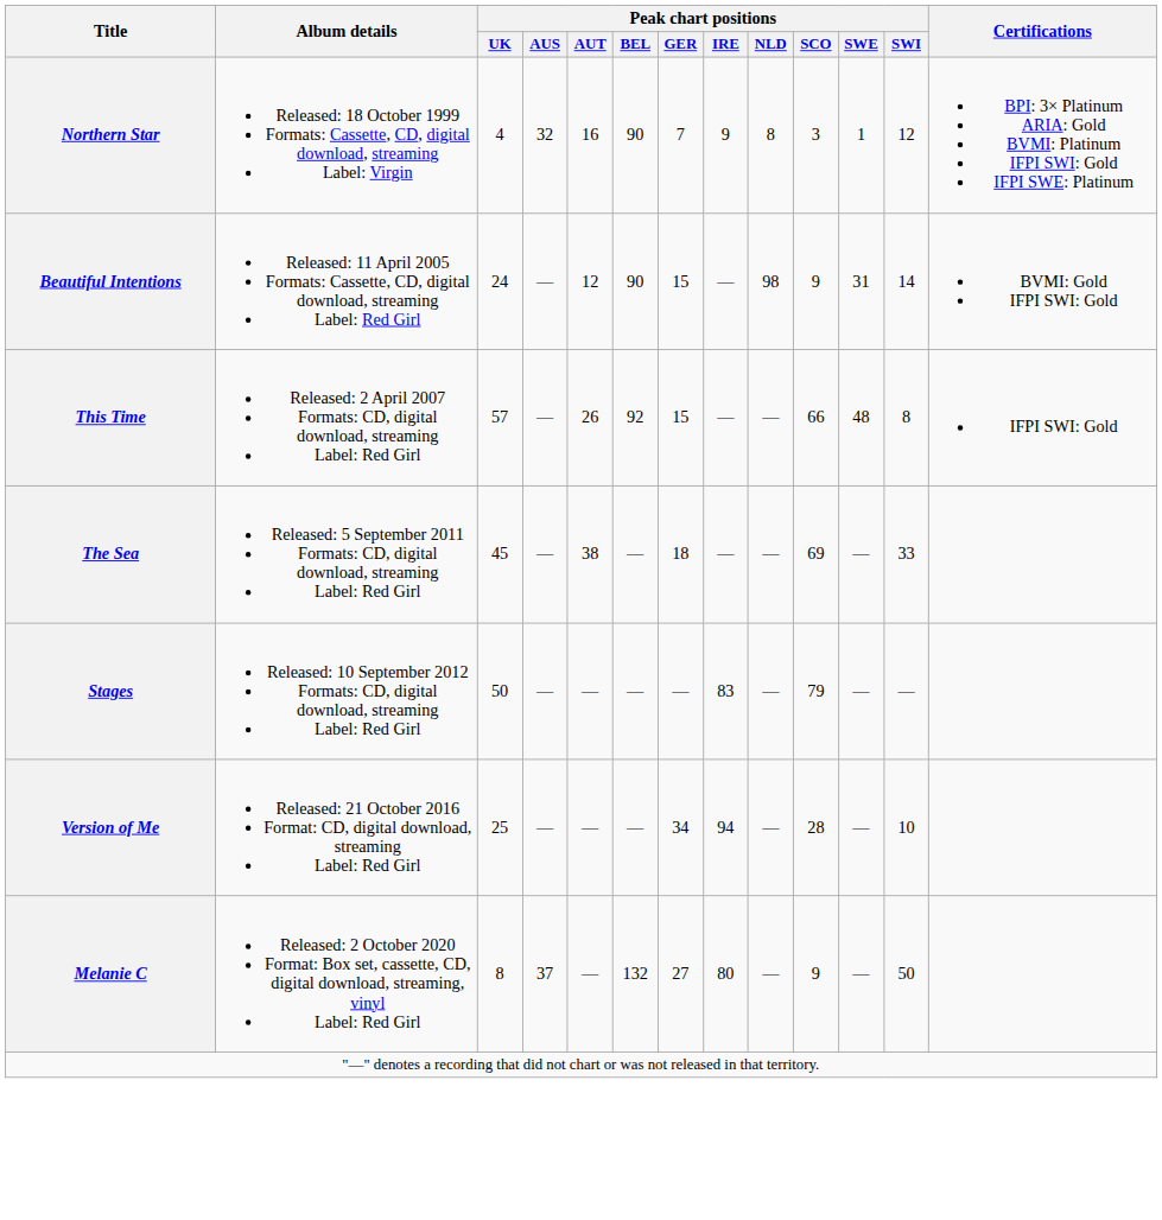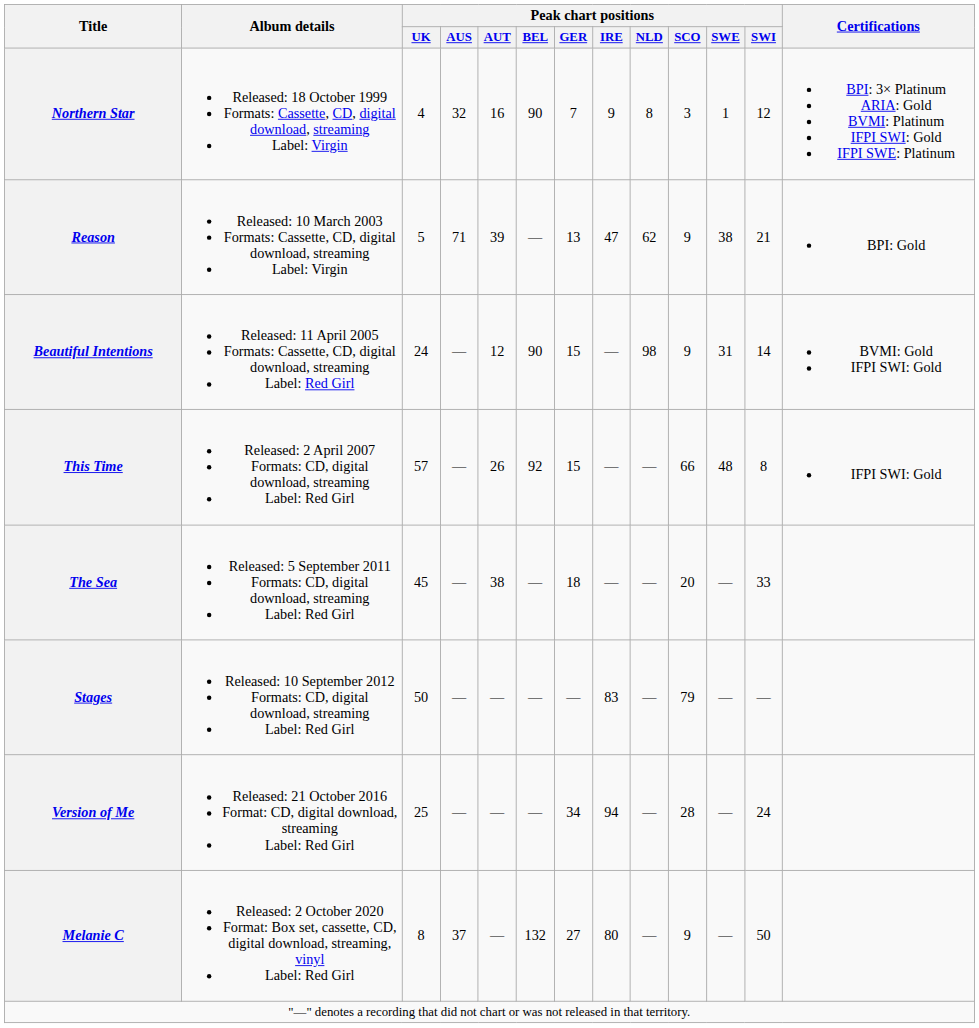+ row: Reason | Released: 10 March 2003 Formats: Cassette, CD, digital download, streaming Label: Virgin | 5 | 71 | 39 | — | 13 | 47 | 62 | 9 | 38 | 21 | BPI: Gold
The Sea | Peak chart positions / SCO: 69 -> 20
Version of Me | Peak chart positions / SWI: 10 -> 24
